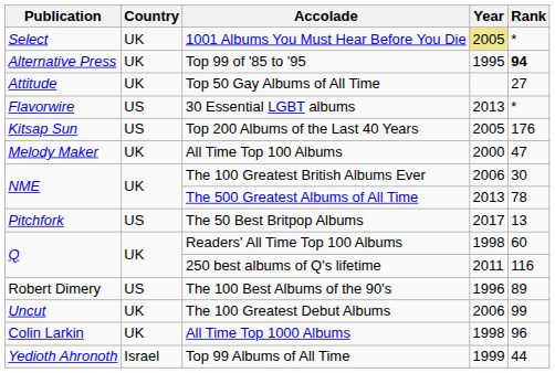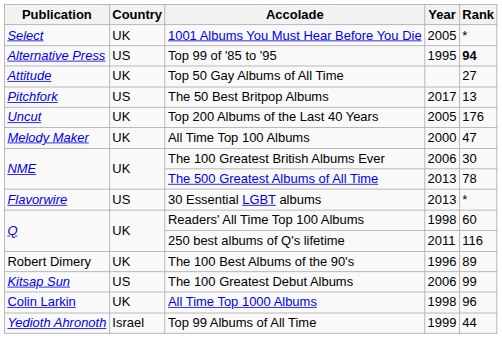1001 Albums You Must Hear Before You Die | Year: khaki background -> no background
Top 99 of '85 to '95 | Country: UK -> US
rows swapped: 30 Essential LGBT albums <-> The 50 Best Britpop Albums
Top 200 Albums of the Last 40 Years | Publication: Kitsap Sun -> Uncut
Top 200 Albums of the Last 40 Years | Country: US -> UK
The 100 Best Albums of the 90's | Country: US -> UK
The 100 Greatest Debut Albums | Publication: Uncut -> Kitsap Sun
The 100 Greatest Debut Albums | Country: UK -> US
